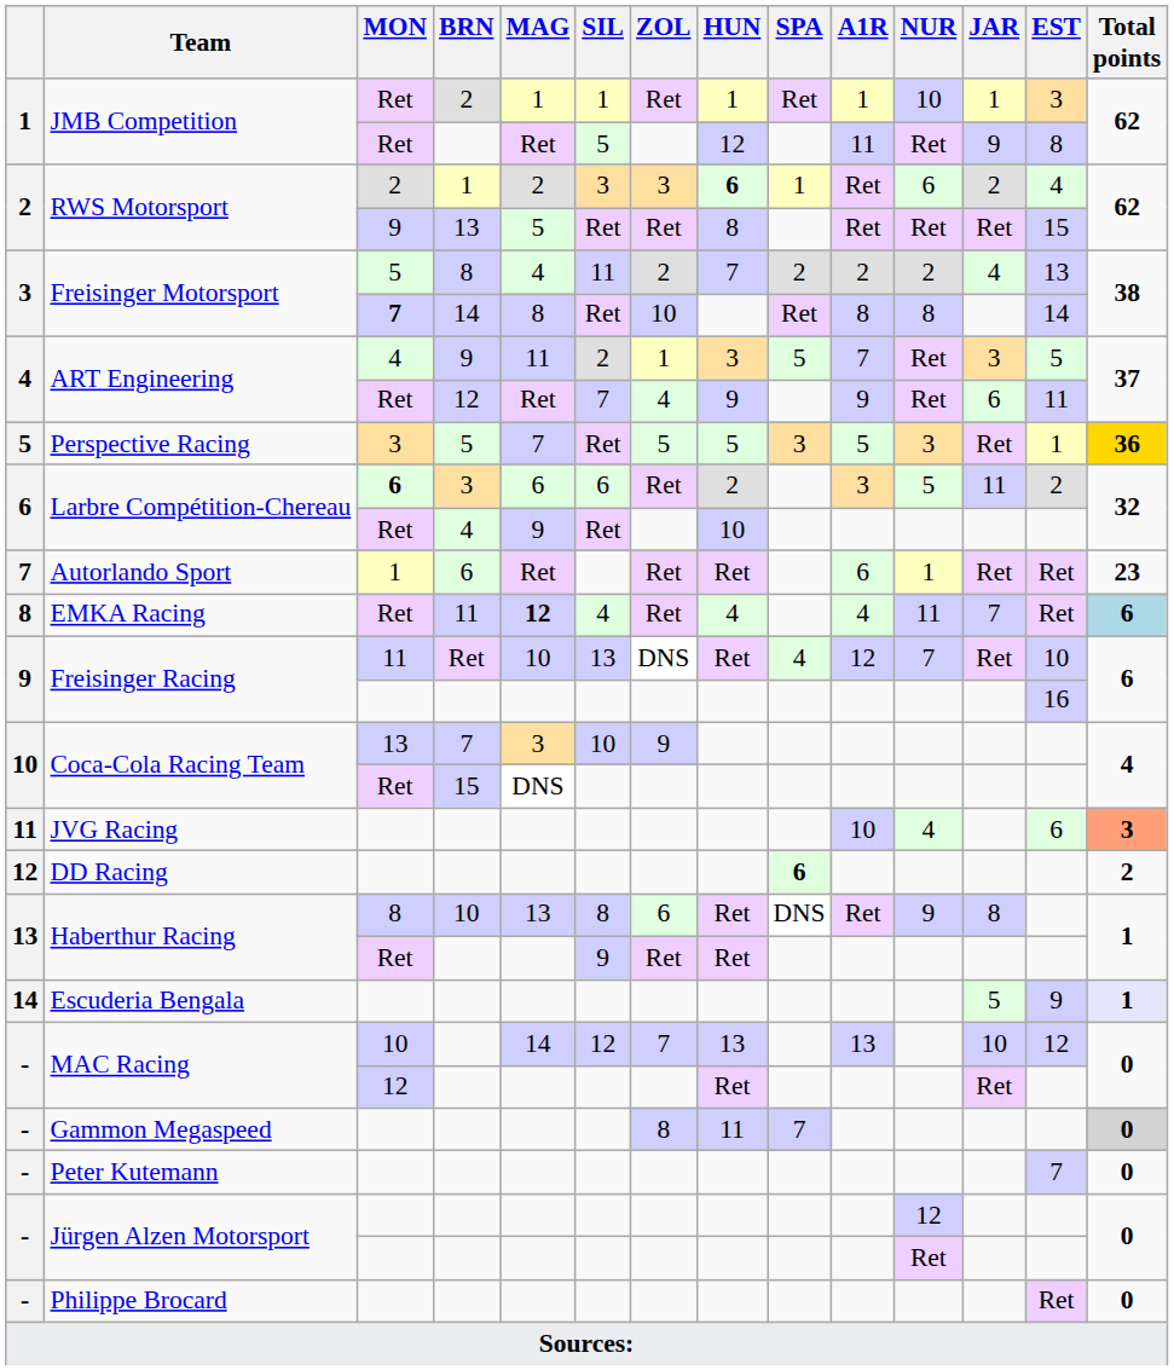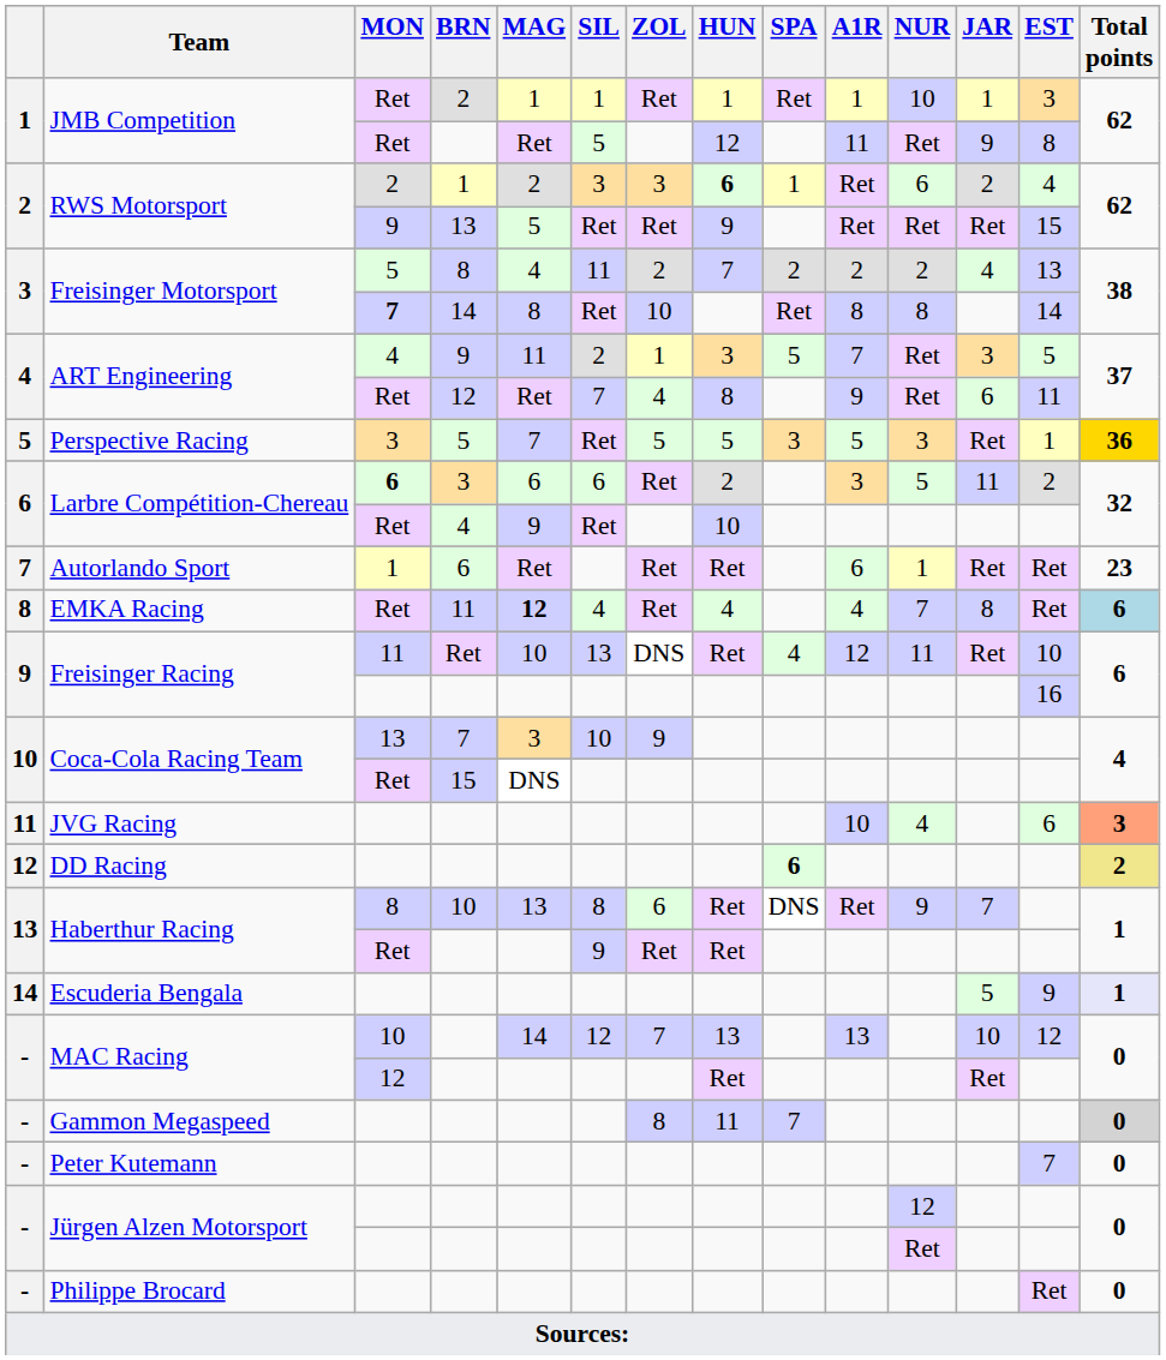RWS Motorsport / 13 | HUN: 8 -> 9
ART Engineering / 12 | HUN: 9 -> 8
EMKA Racing | NUR: 11 -> 7
EMKA Racing | JAR: 7 -> 8
Freisinger Racing / Ret | NUR: 7 -> 11
DD Racing | Total points: no background -> khaki background
Haberthur Racing / 10 | JAR: 8 -> 7
